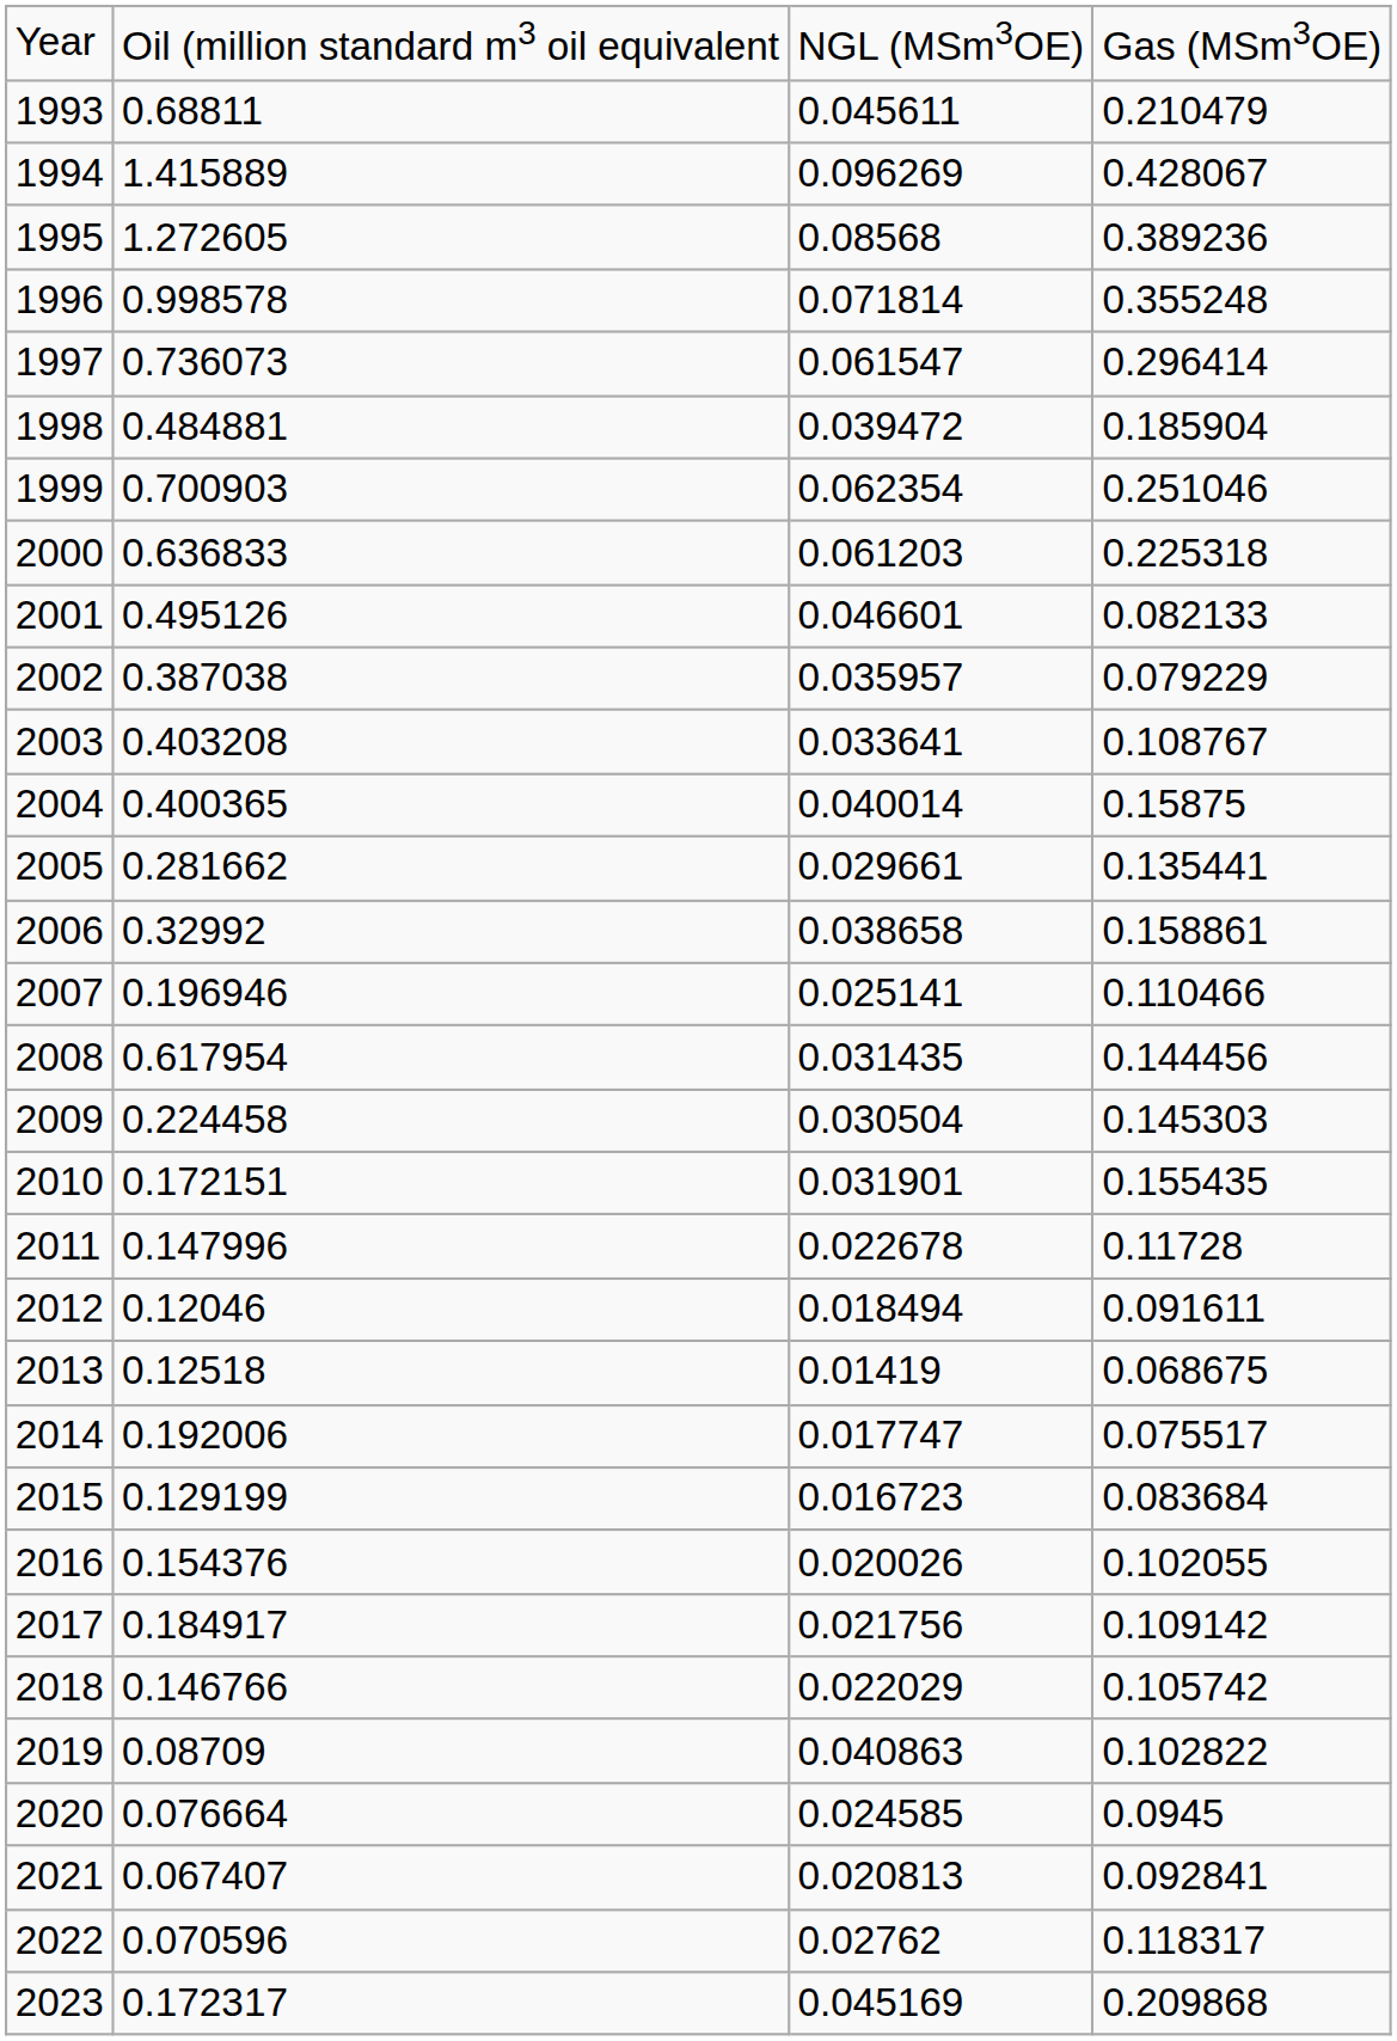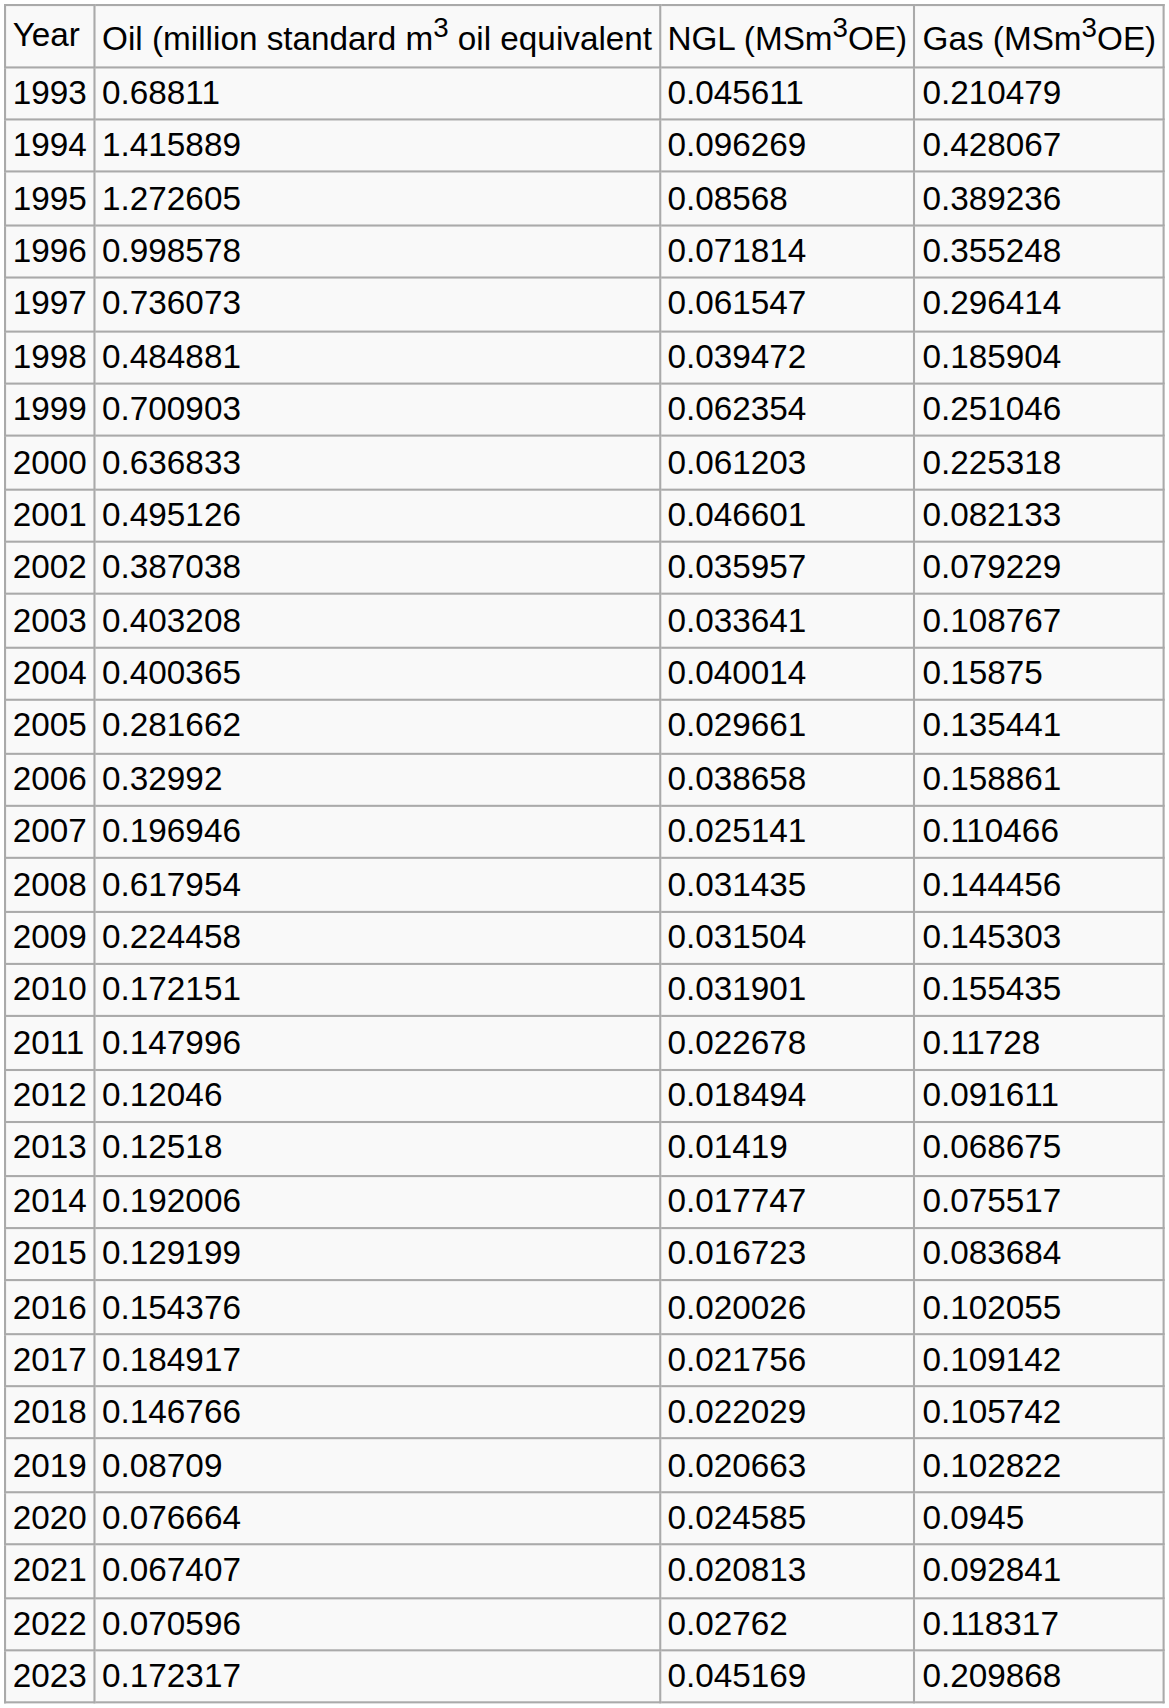2009 | column 3: 0.030504 -> 0.031504
2019 | column 3: 0.040863 -> 0.020663
